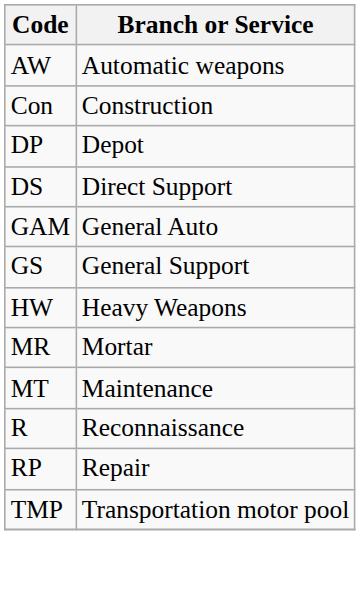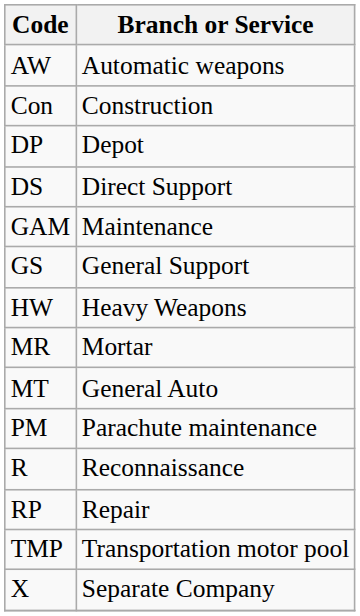GAM | Branch or Service: General Auto -> Maintenance
MT | Branch or Service: Maintenance -> General Auto
+ row: PM | Parachute maintenance
+ row: X | Separate Company
